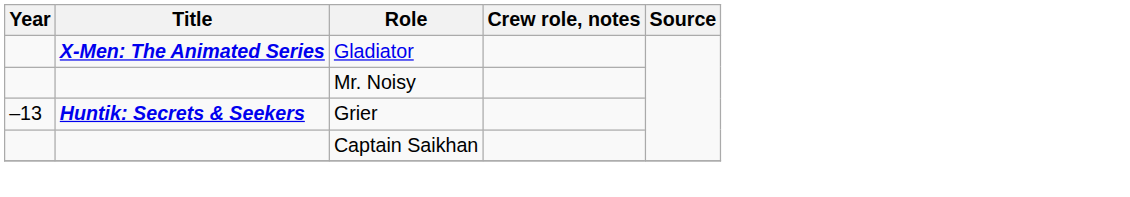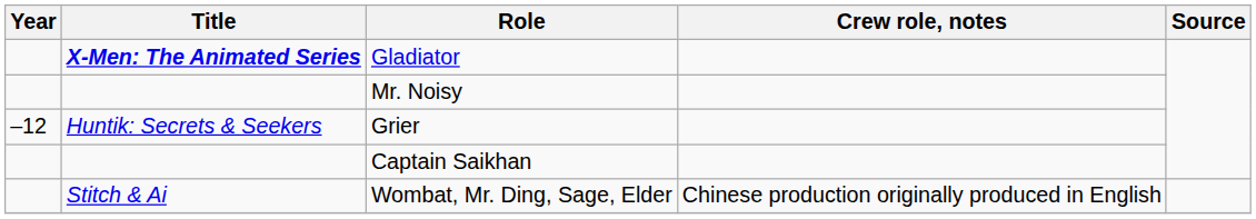Grier | Year: –13 -> –12
Grier | Title: bold -> normal
+ row: Stitch & Ai | Wombat, Mr. Ding, Sage, Elder | Chinese production originally produced in English
